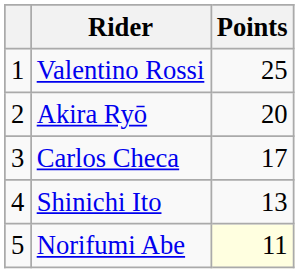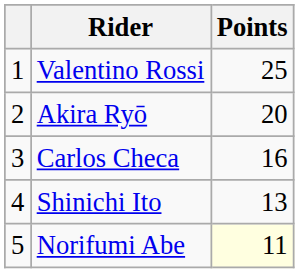Carlos Checa | Points: 17 -> 16
